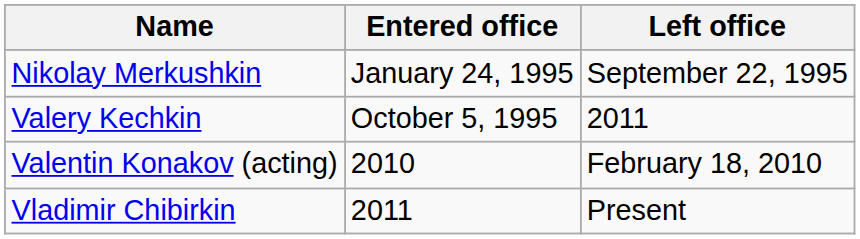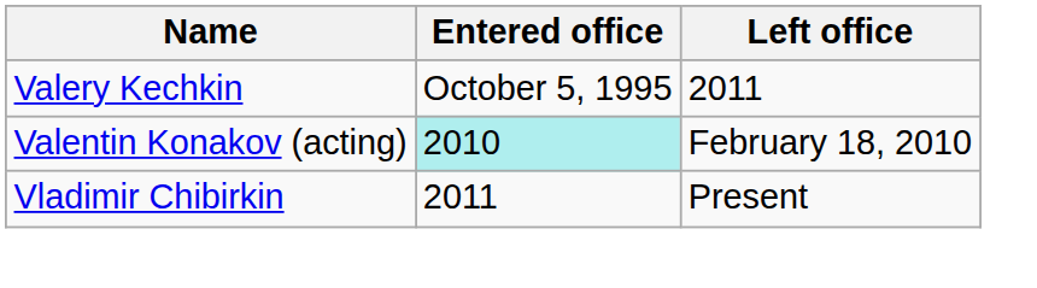- row: Nikolay Merkushkin | January 24, 1995 | September 22, 1995
Valentin Konakov (acting) | Entered office: no background -> paleturquoise background
